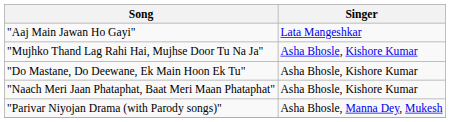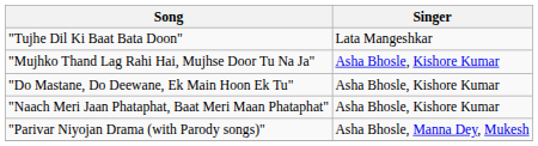- row: "Aaj Main Jawan Ho Gayi" | Lata Mangeshkar
+ row: "Tujhe Dil Ki Baat Bata Doon" | Lata Mangeshkar
